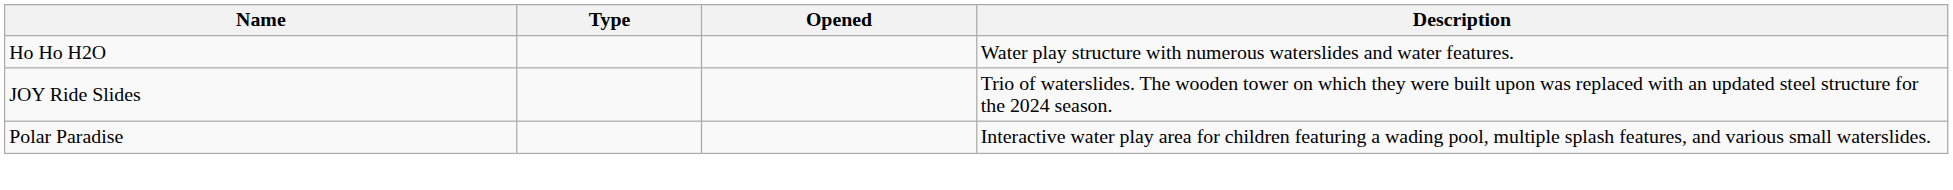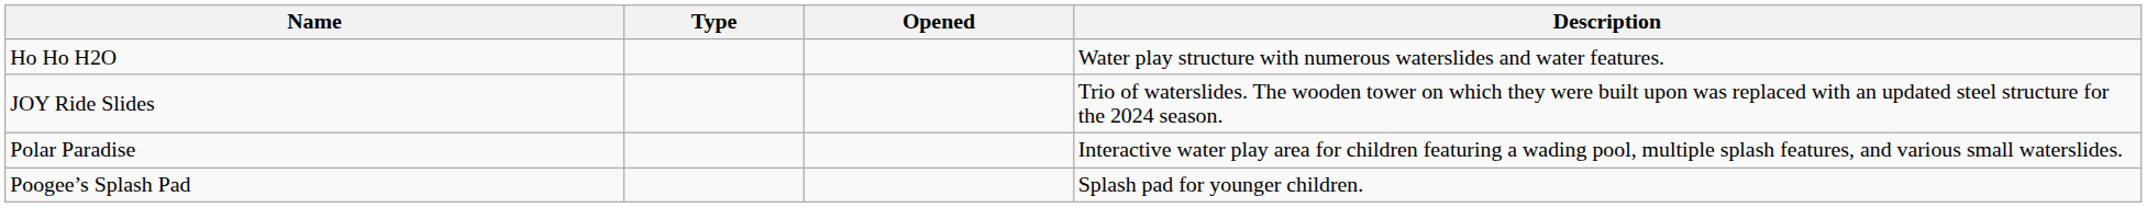+ row: Poogee’s Splash Pad | Splash pad for younger children.
